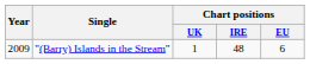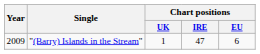"(Barry) Islands in the Stream" | Chart positions / IRE: 48 -> 47
